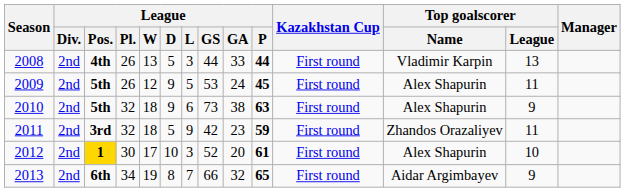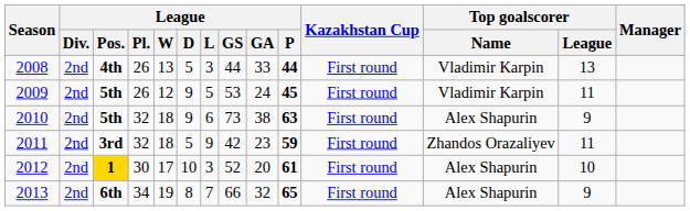2009 | Top goalscorer / Name: Alex Shapurin -> Vladimir Karpin
2013 | Top goalscorer / Name: Aidar Argimbayev -> Alex Shapurin
